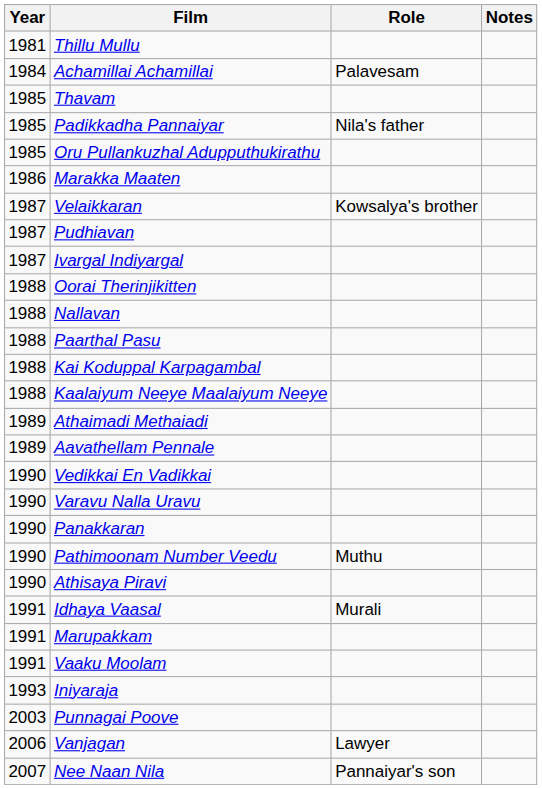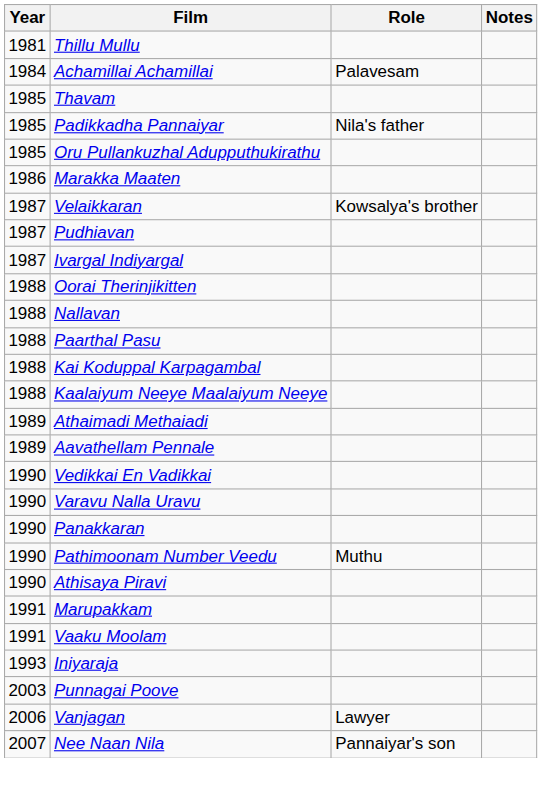- row: 1991 | Idhaya Vaasal | Murali
